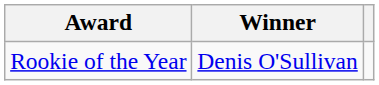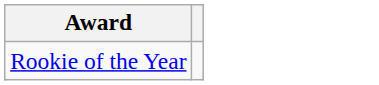- column: Winner | Denis O'Sullivan
